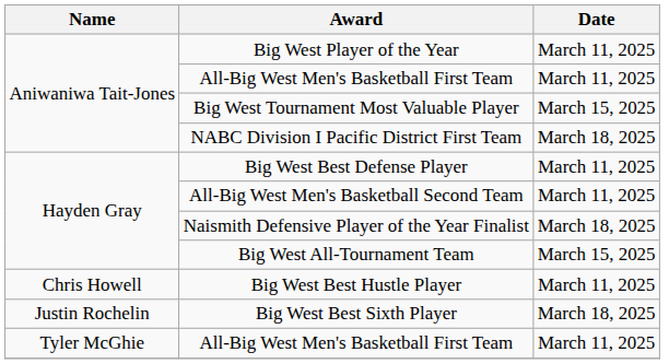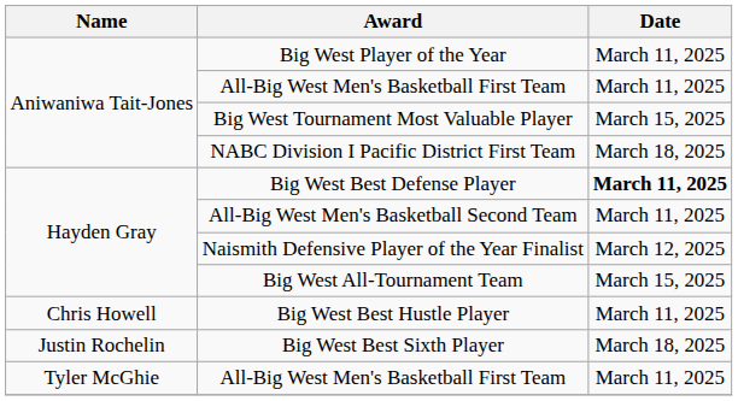Big West Best Defense Player | Date: normal -> bold
Naismith Defensive Player of the Year Finalist | Date: March 18, 2025 -> March 12, 2025
